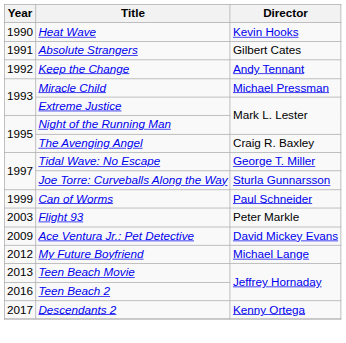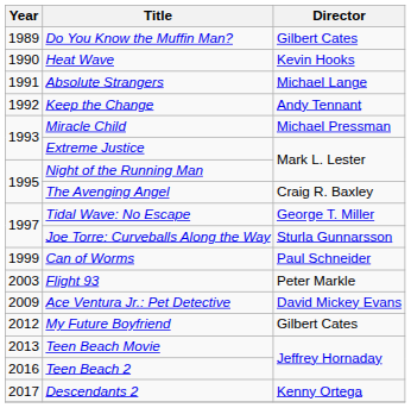+ row: 1989 | Do You Know the Muffin Man? | Gilbert Cates
Absolute Strangers | Director: Gilbert Cates -> Michael Lange
My Future Boyfriend | Director: Michael Lange -> Gilbert Cates
